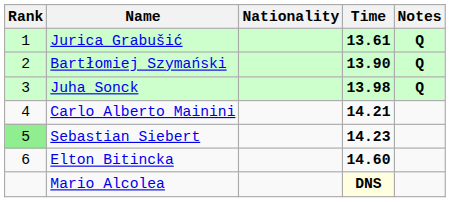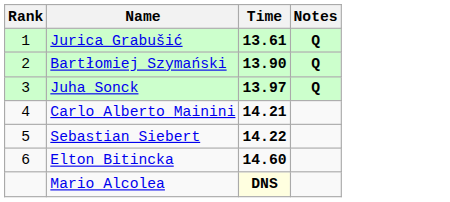- column: Nationality
Juha Sonck | Time: 13.98 -> 13.97
Sebastian Siebert | Rank: lightgreen background -> no background
Sebastian Siebert | Time: 14.23 -> 14.22
